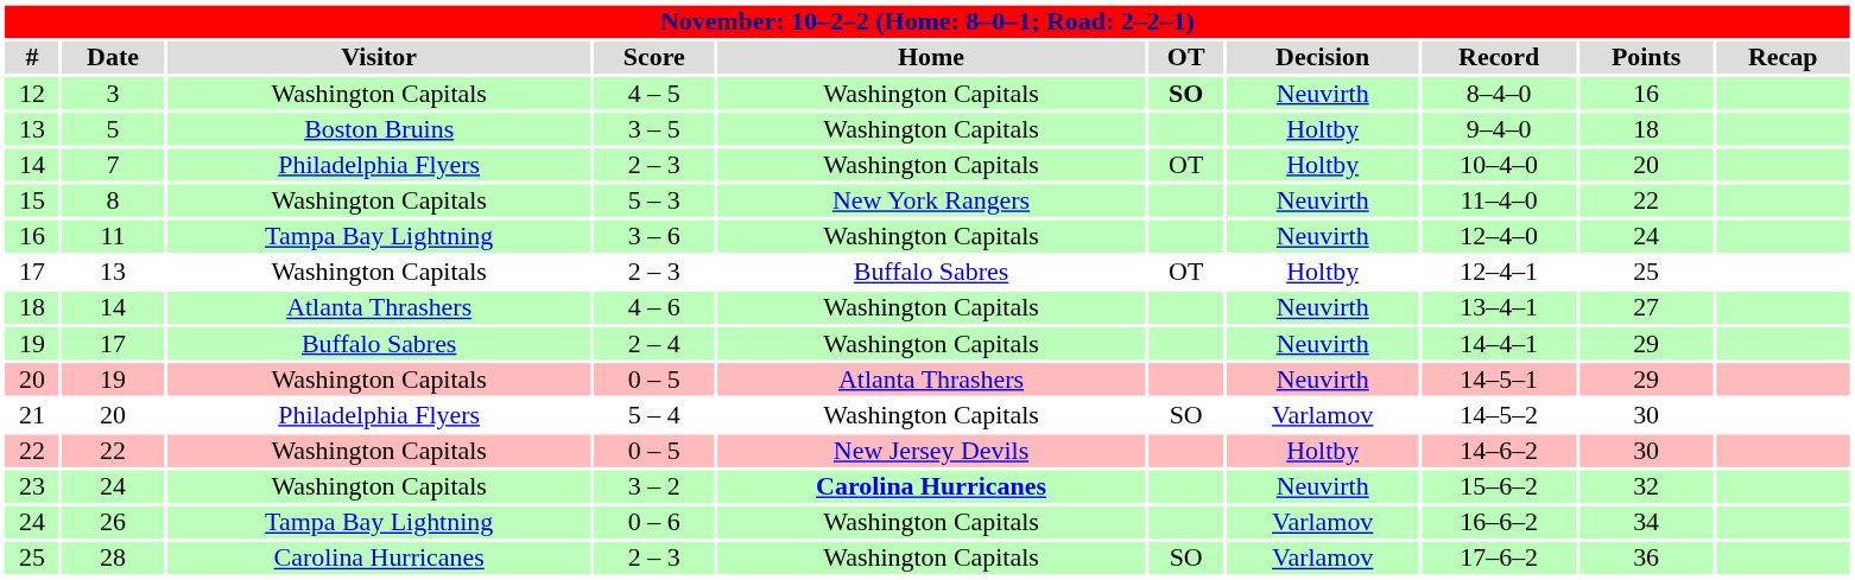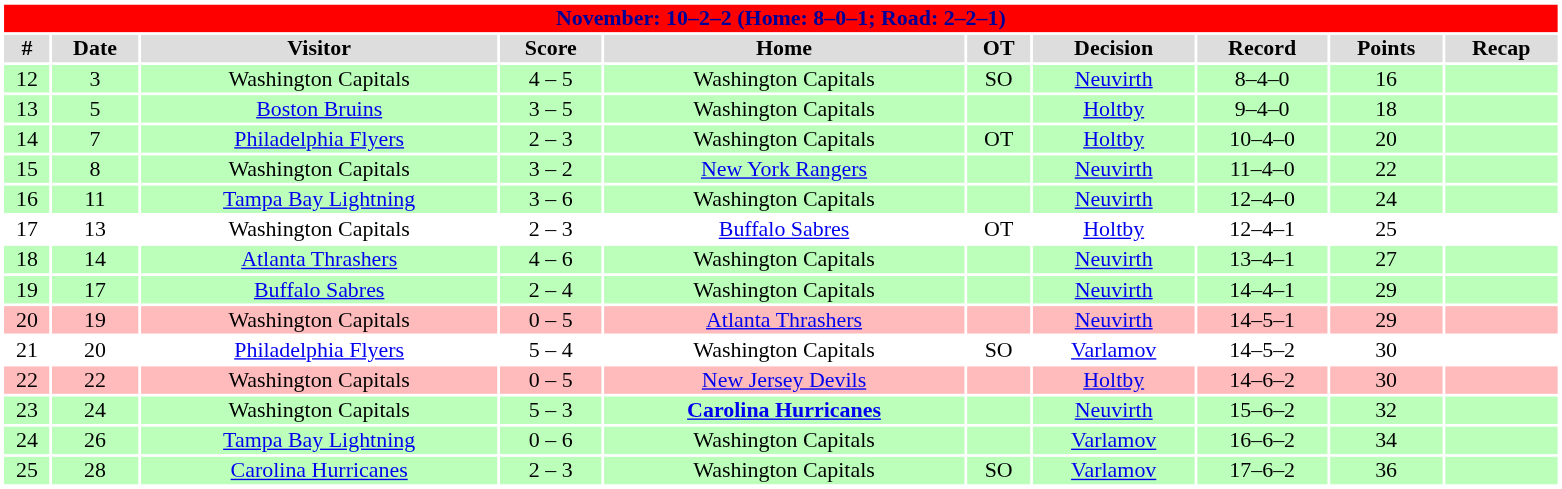12 | OT: bold -> normal
15 | Score: 5 – 3 -> 3 – 2
23 | Score: 3 – 2 -> 5 – 3
